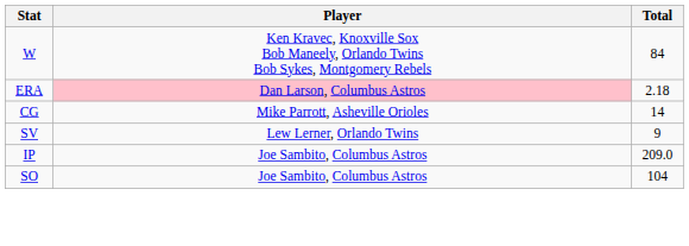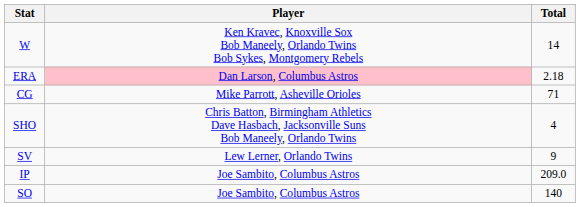W | Total: 84 -> 14
CG | Total: 14 -> 71
+ row: SHO | Chris Batton, Birmingham Athletics Dave Hasbach, Jacksonville Suns Bob Maneely, Orlando Twins | 4
SO | Total: 104 -> 140
